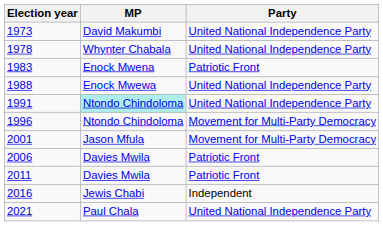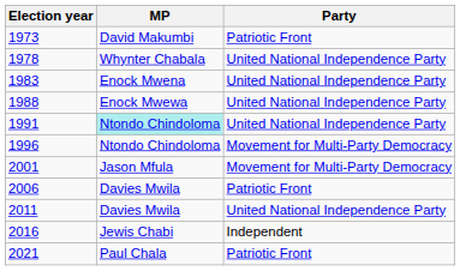1973 | Party: United National Independence Party -> Patriotic Front
1983 | Party: Patriotic Front -> United National Independence Party
2011 | Party: Patriotic Front -> United National Independence Party
2021 | Party: United National Independence Party -> Patriotic Front
